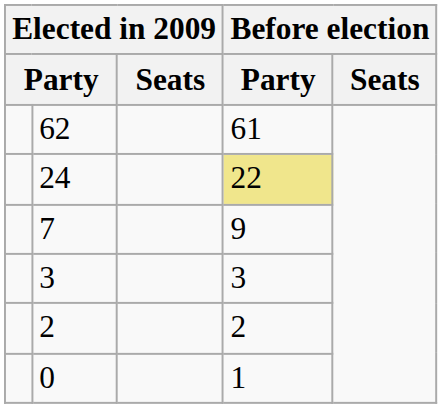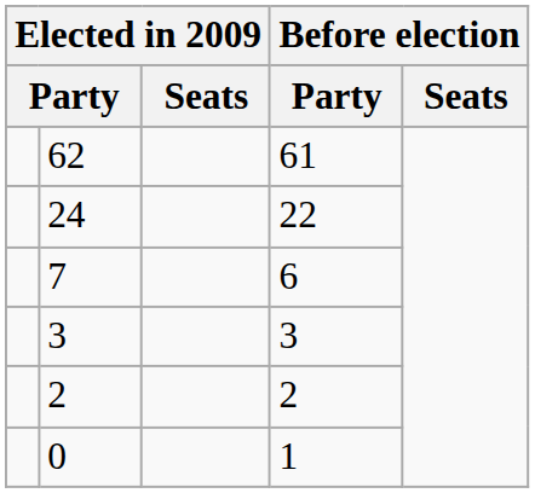24 | column 4: khaki background -> no background
7 | column 4: 9 -> 6
